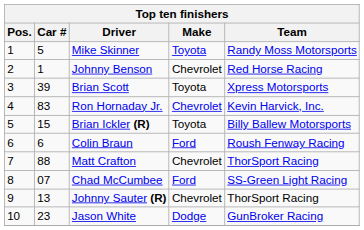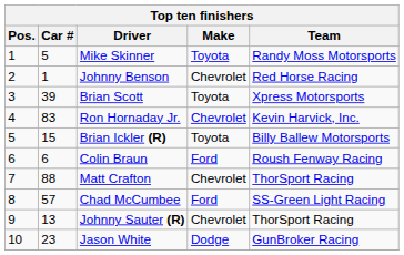Chad McCumbee | Car #: 07 -> 57
